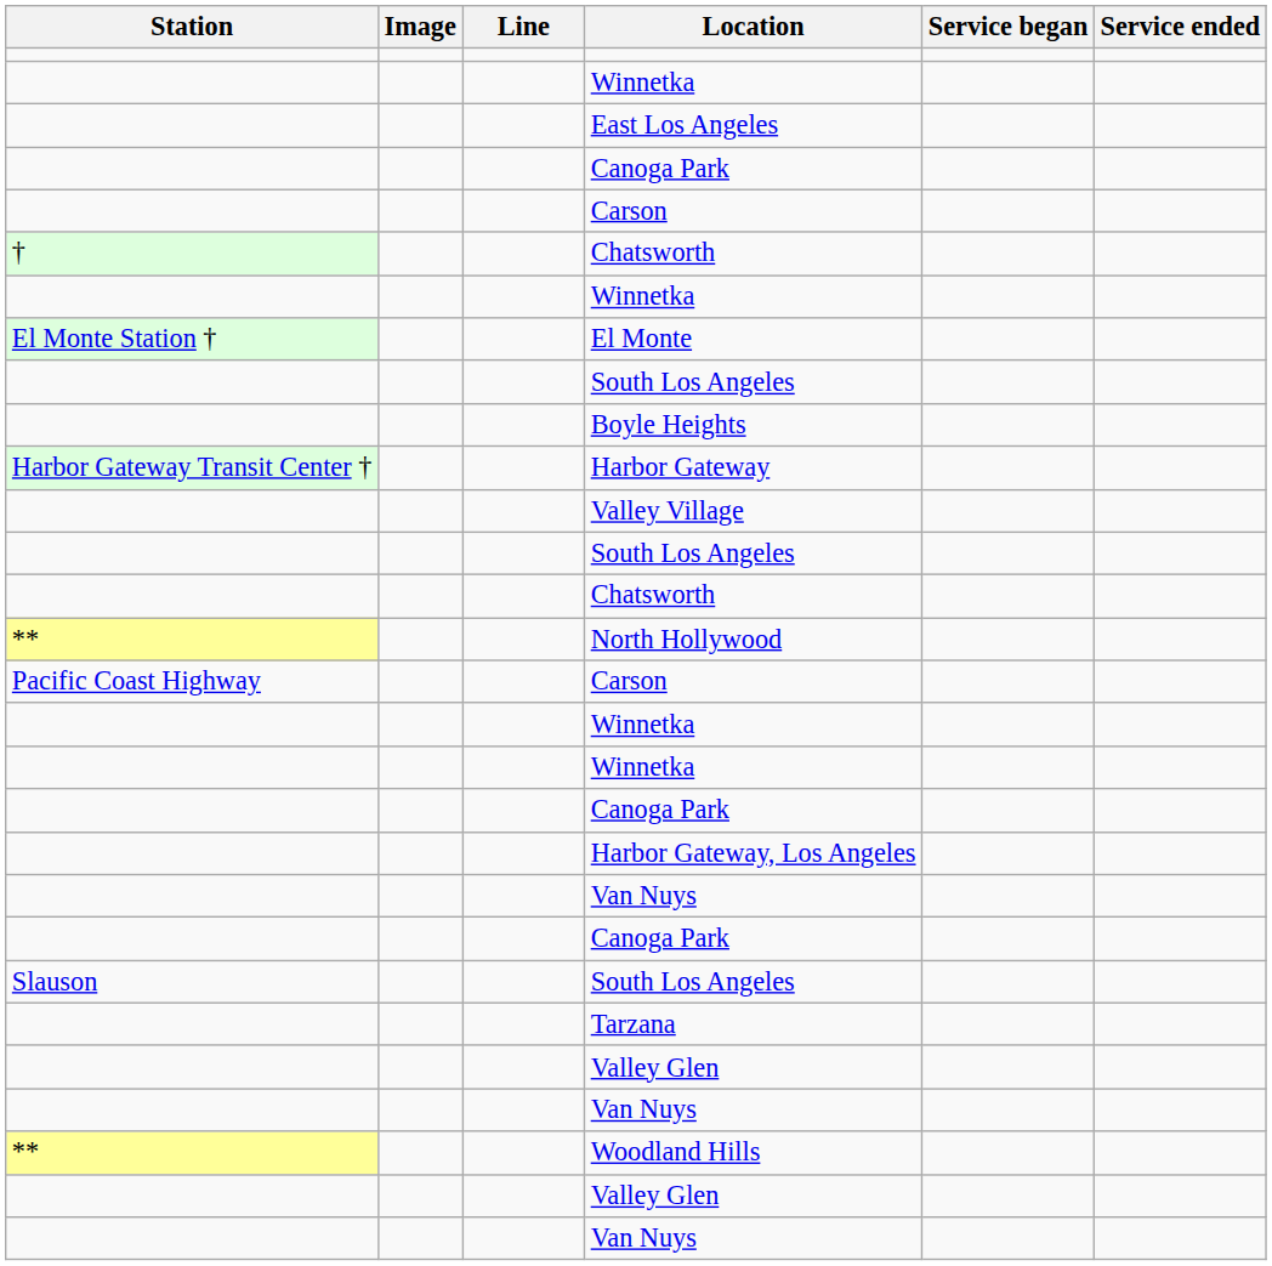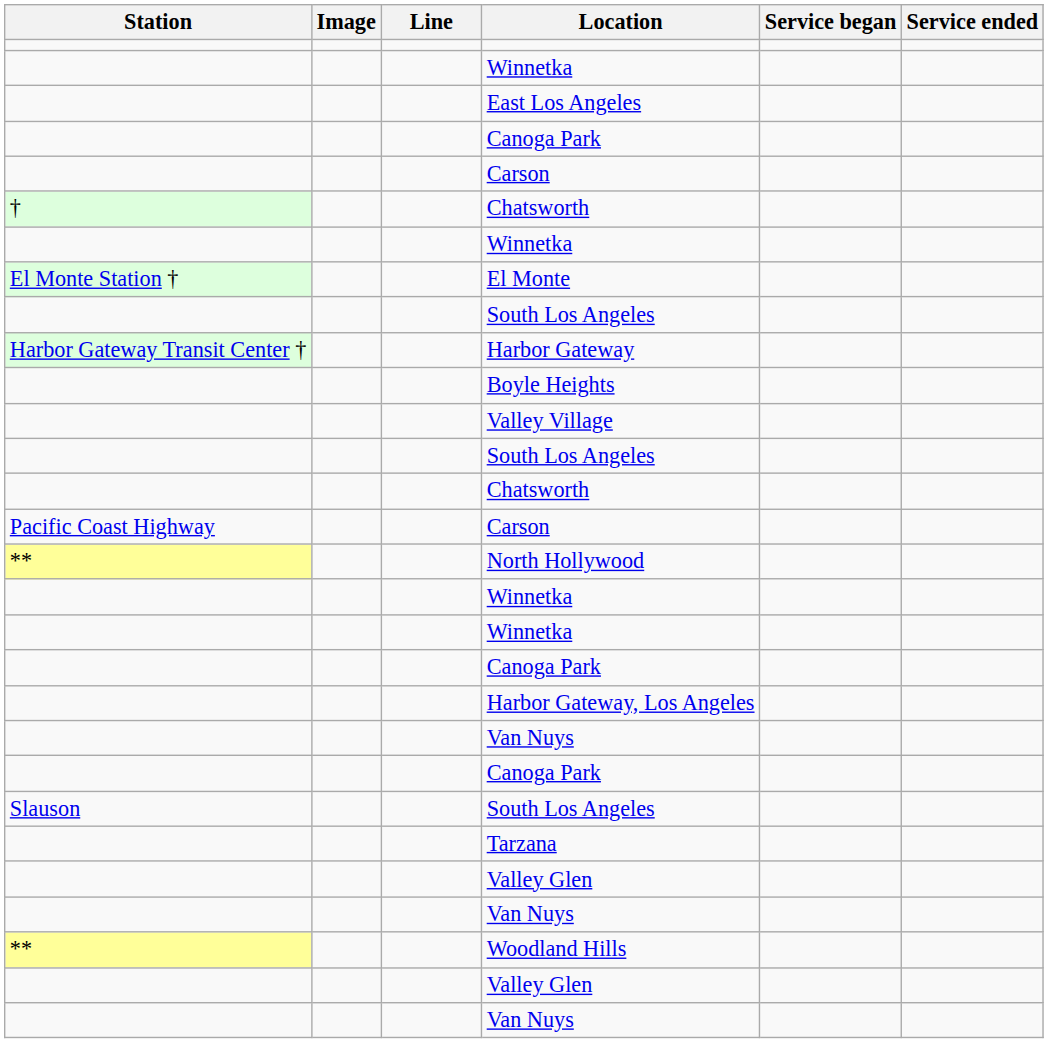rows swapped: Harbor Gateway <-> Boyle Heights
rows swapped: North Hollywood <-> Pacific Coast Highway / Carson
